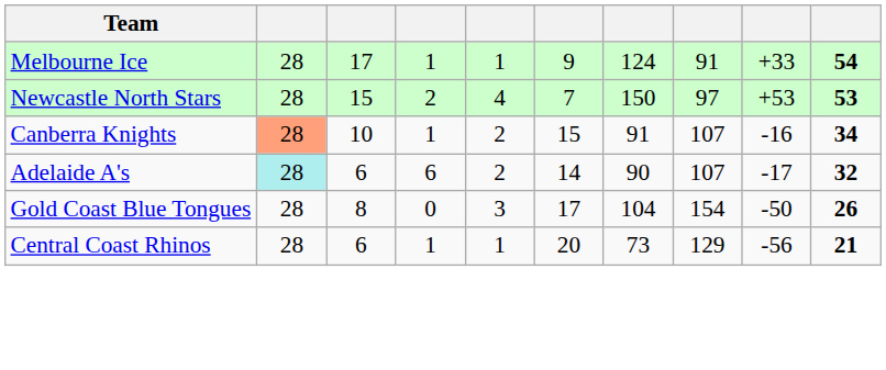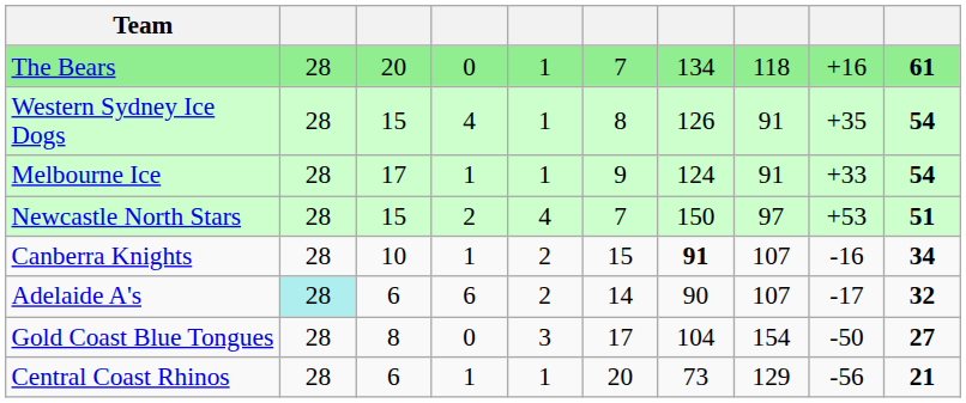+ row: The Bears | 28 | 20 | 0 | 1 | 7 | 134 | 118 | +16 | 61
+ row: Western Sydney Ice Dogs | 28 | 15 | 4 | 1 | 8 | 126 | 91 | +35 | 54
Newcastle North Stars | column 10: 53 -> 51
Canberra Knights | column 2: lightsalmon background -> no background
Canberra Knights | column 7: normal -> bold
Gold Coast Blue Tongues | column 10: 26 -> 27
